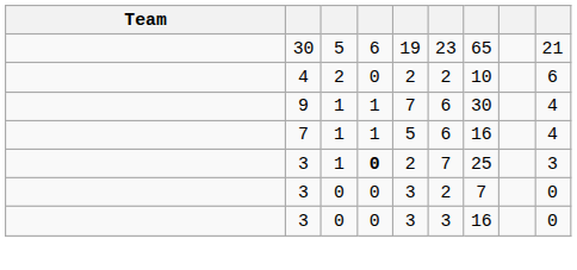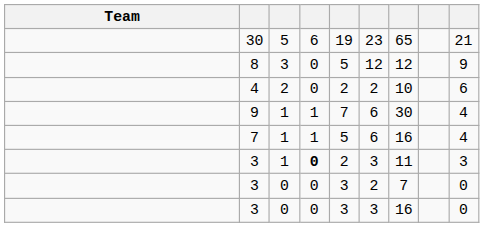+ row: 8 | 3 | 0 | 5 | 12 | 12 | 9
3 / 1 | column 6: 7 -> 3
3 / 1 | column 7: 25 -> 11
